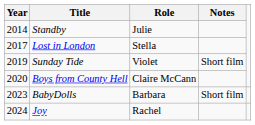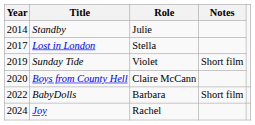BabyDolls | Year: 2023 -> 2022
